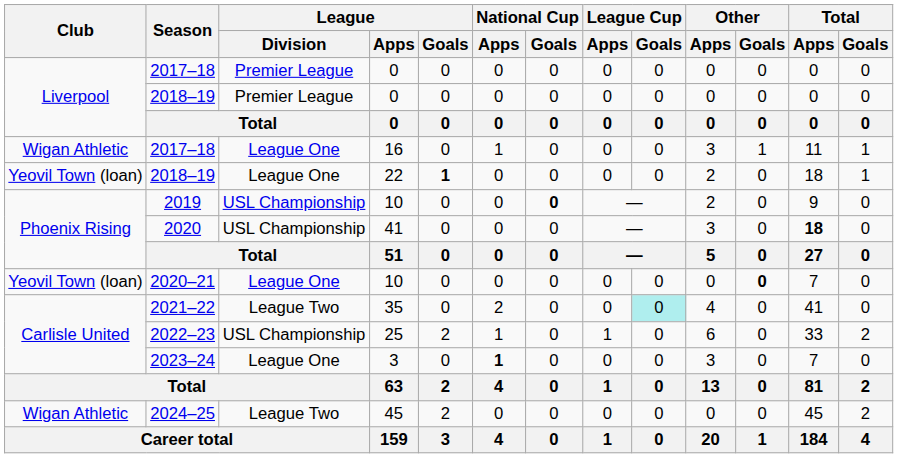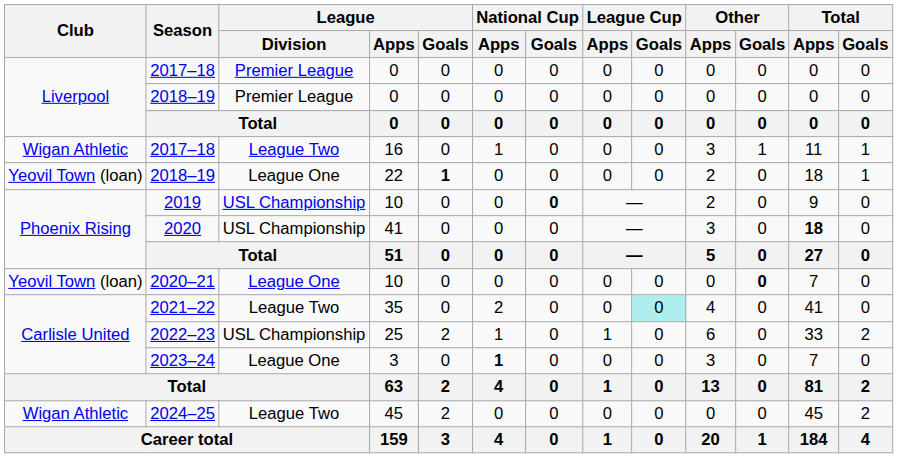2017–18 / 16 | League / Division: League One -> League Two
